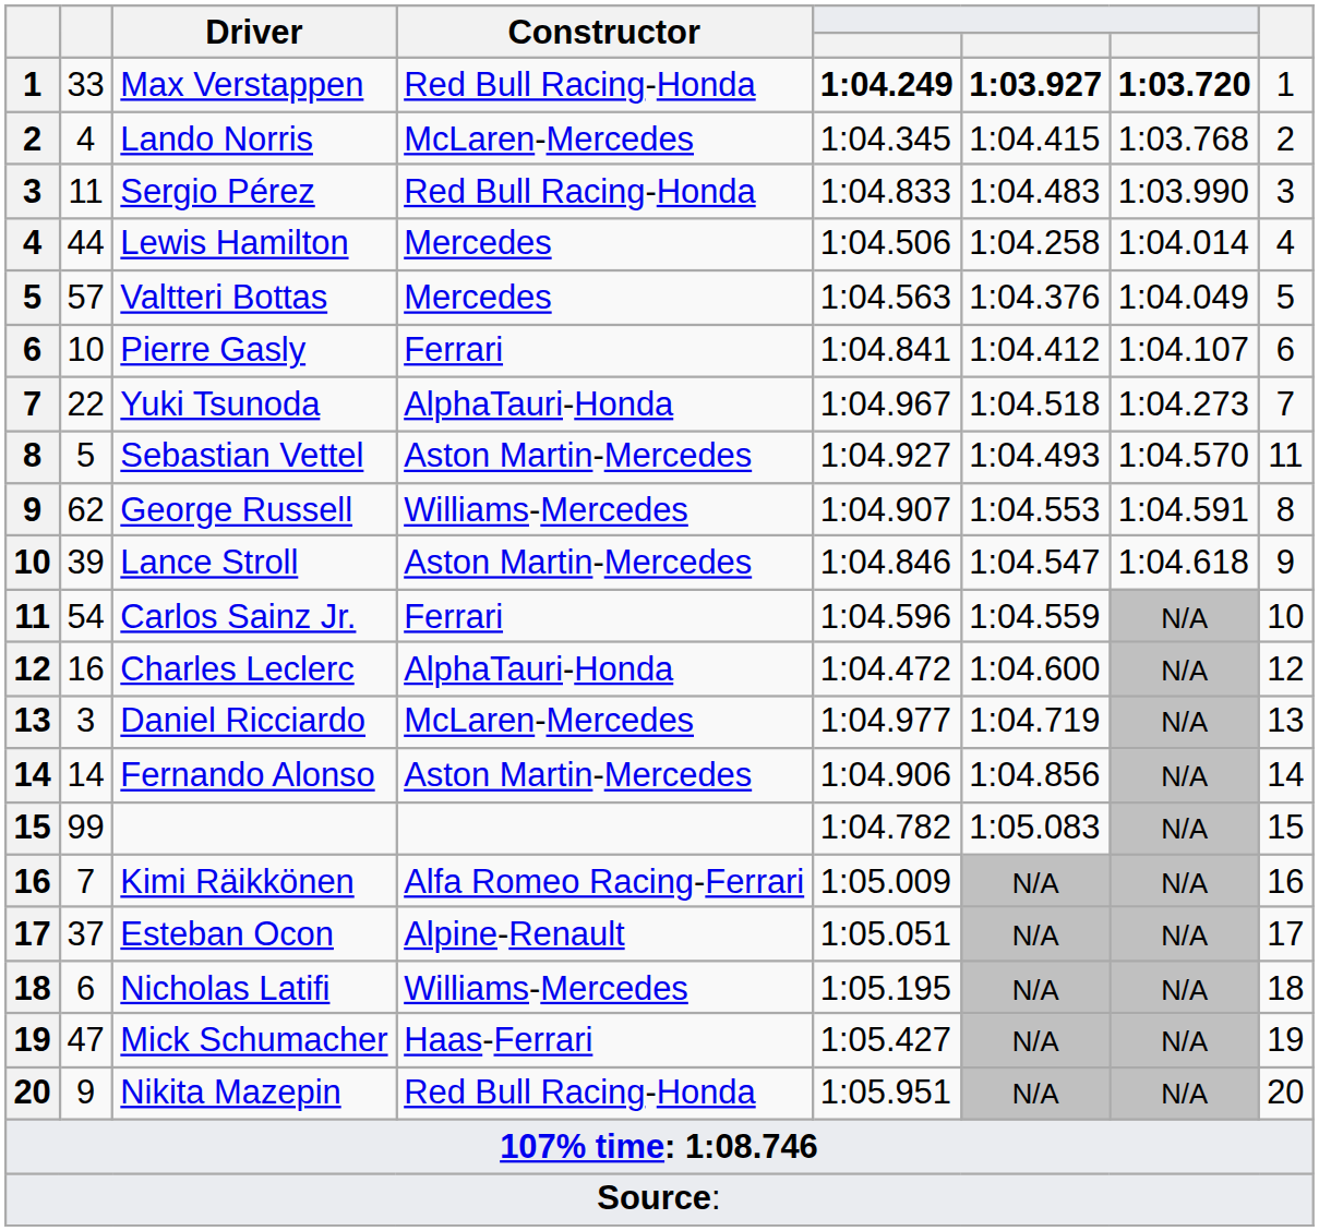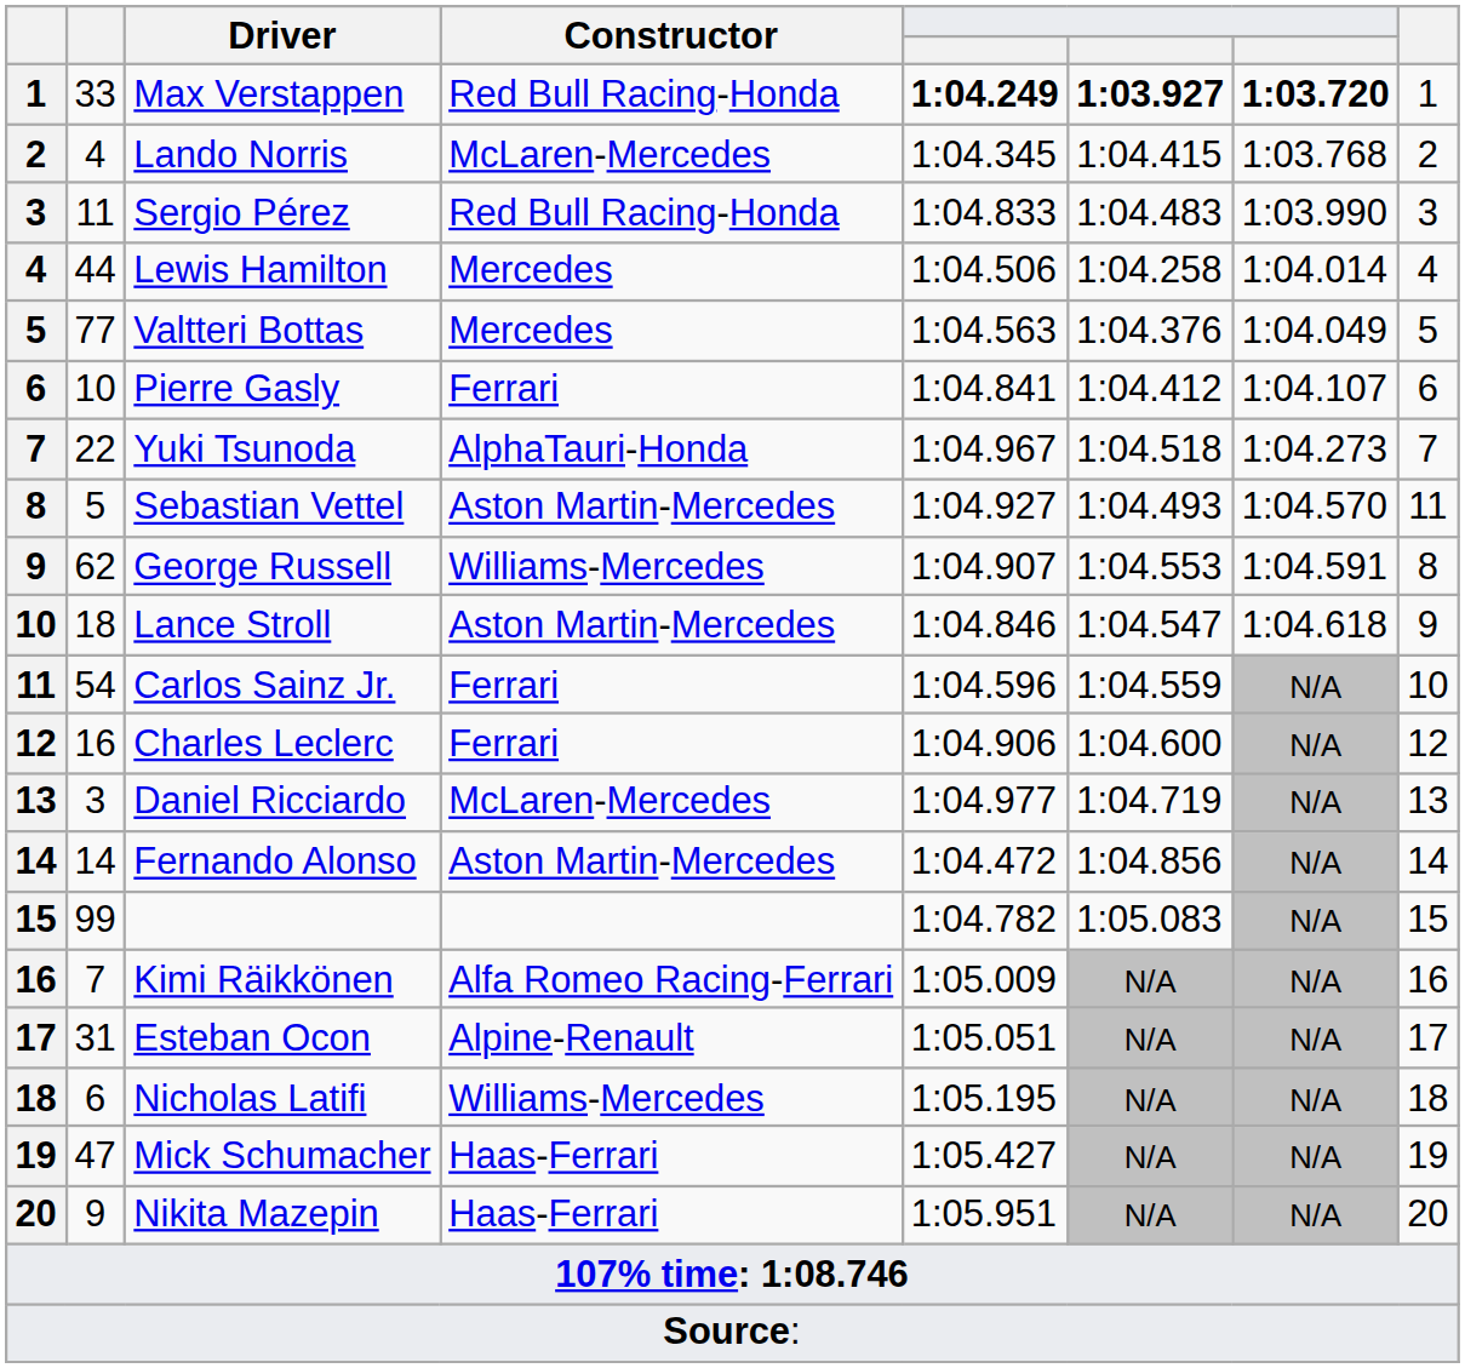Valtteri Bottas | column 2: 57 -> 77
Lance Stroll | column 2: 39 -> 18
Charles Leclerc | Constructor: AlphaTauri-Honda -> Ferrari
Charles Leclerc | column 5: 1:04.472 -> 1:04.906
Fernando Alonso | column 5: 1:04.906 -> 1:04.472
Esteban Ocon | column 2: 37 -> 31
Nikita Mazepin | Constructor: Red Bull Racing-Honda -> Haas-Ferrari
